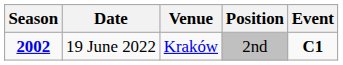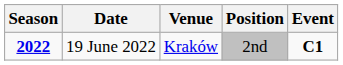19 June 2022 | Season: 2002 -> 2022
